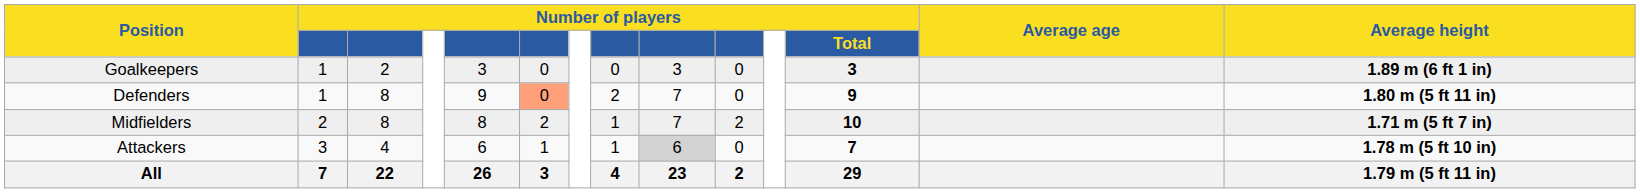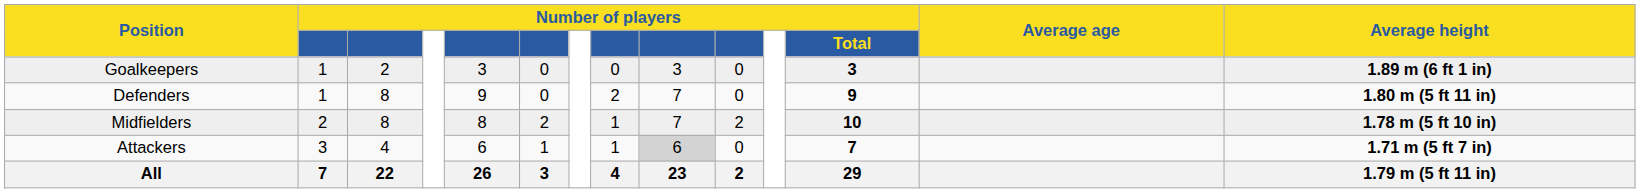Defenders | column 6: lightsalmon background -> no background
Midfielders | Average height: 1.71 m (5 ft 7 in) -> 1.78 m (5 ft 10 in)
Attackers | Average height: 1.78 m (5 ft 10 in) -> 1.71 m (5 ft 7 in)
